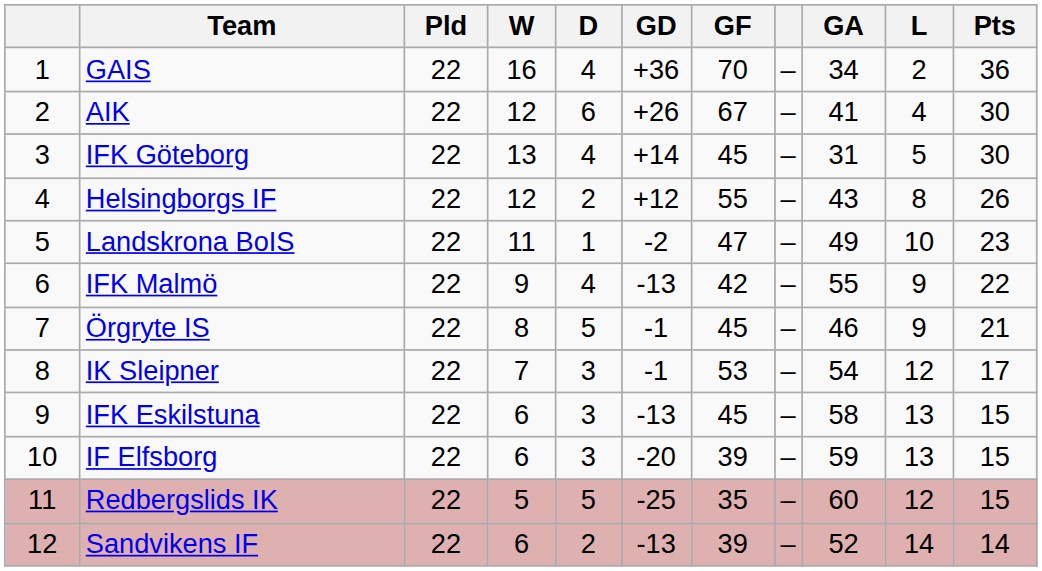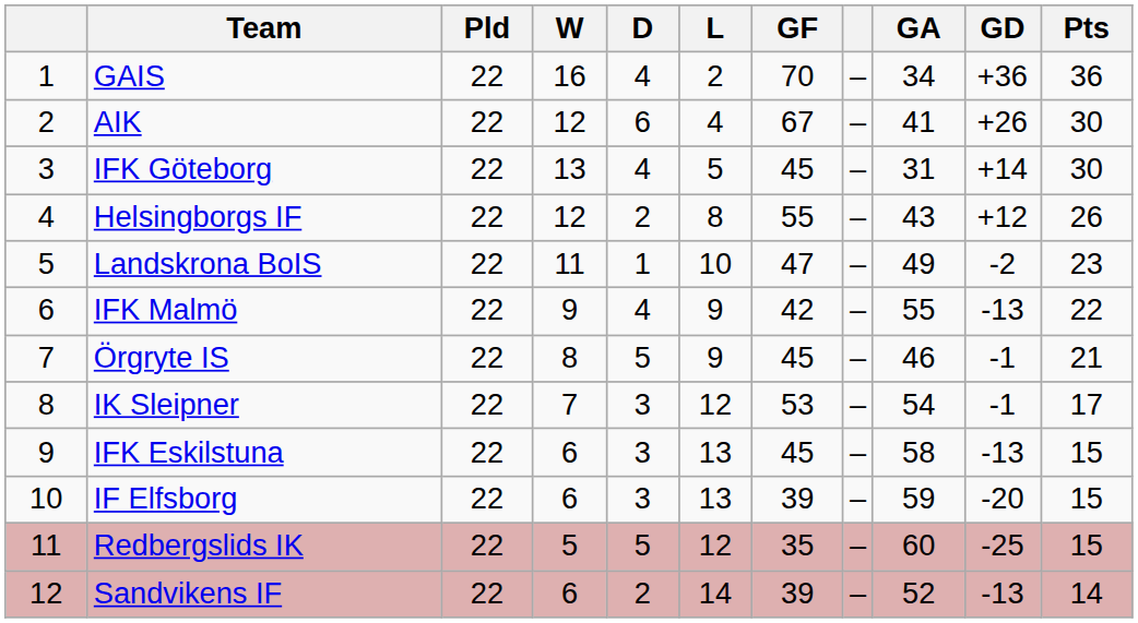columns swapped: L <-> GD
